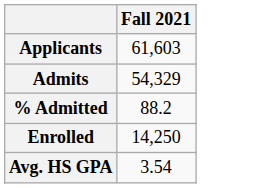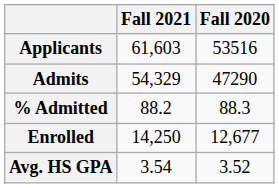+ column: Fall 2020 | 53516 | 47290 | 88.3 | 12,677 | 3.52
